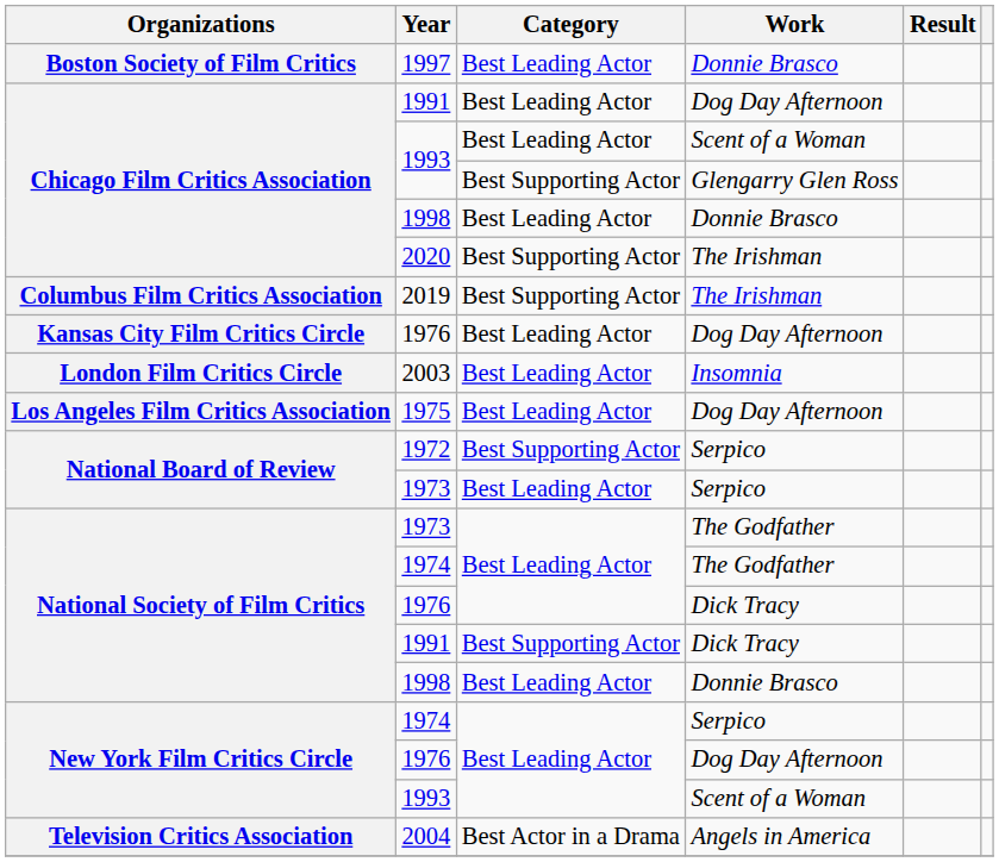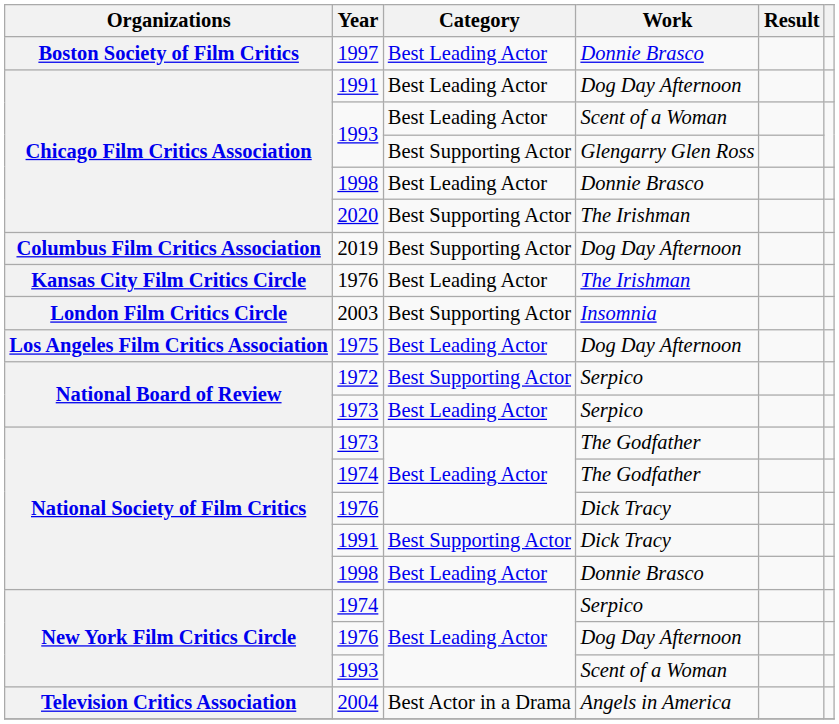2019 | Work: The Irishman -> Dog Day Afternoon
Kansas City Film Critics Circle / 1976 | Work: Dog Day Afternoon -> The Irishman
2003 | Category: Best Leading Actor -> Best Supporting Actor
